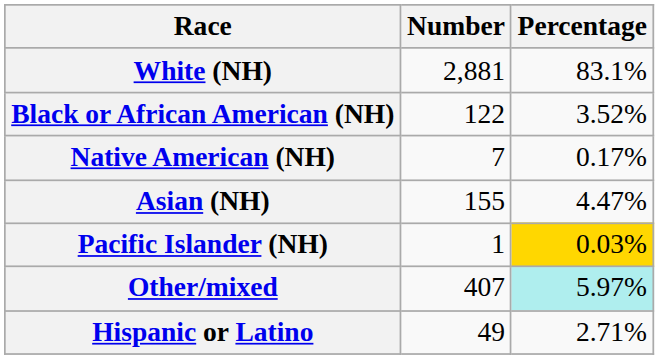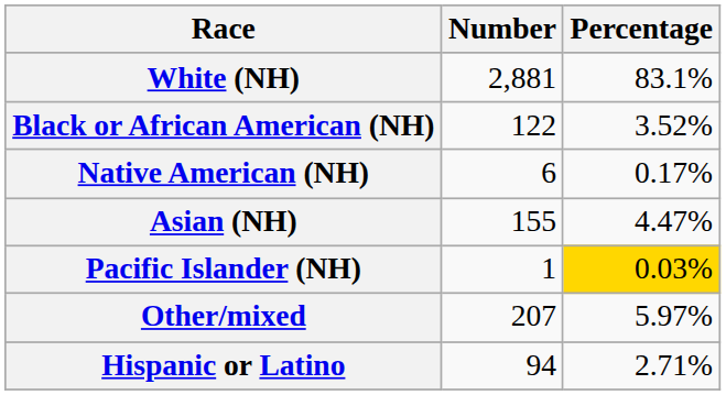Native American (NH) | Number: 7 -> 6
Other/mixed | Number: 407 -> 207
Other/mixed | Percentage: paleturquoise background -> no background
Hispanic or Latino | Number: 49 -> 94
